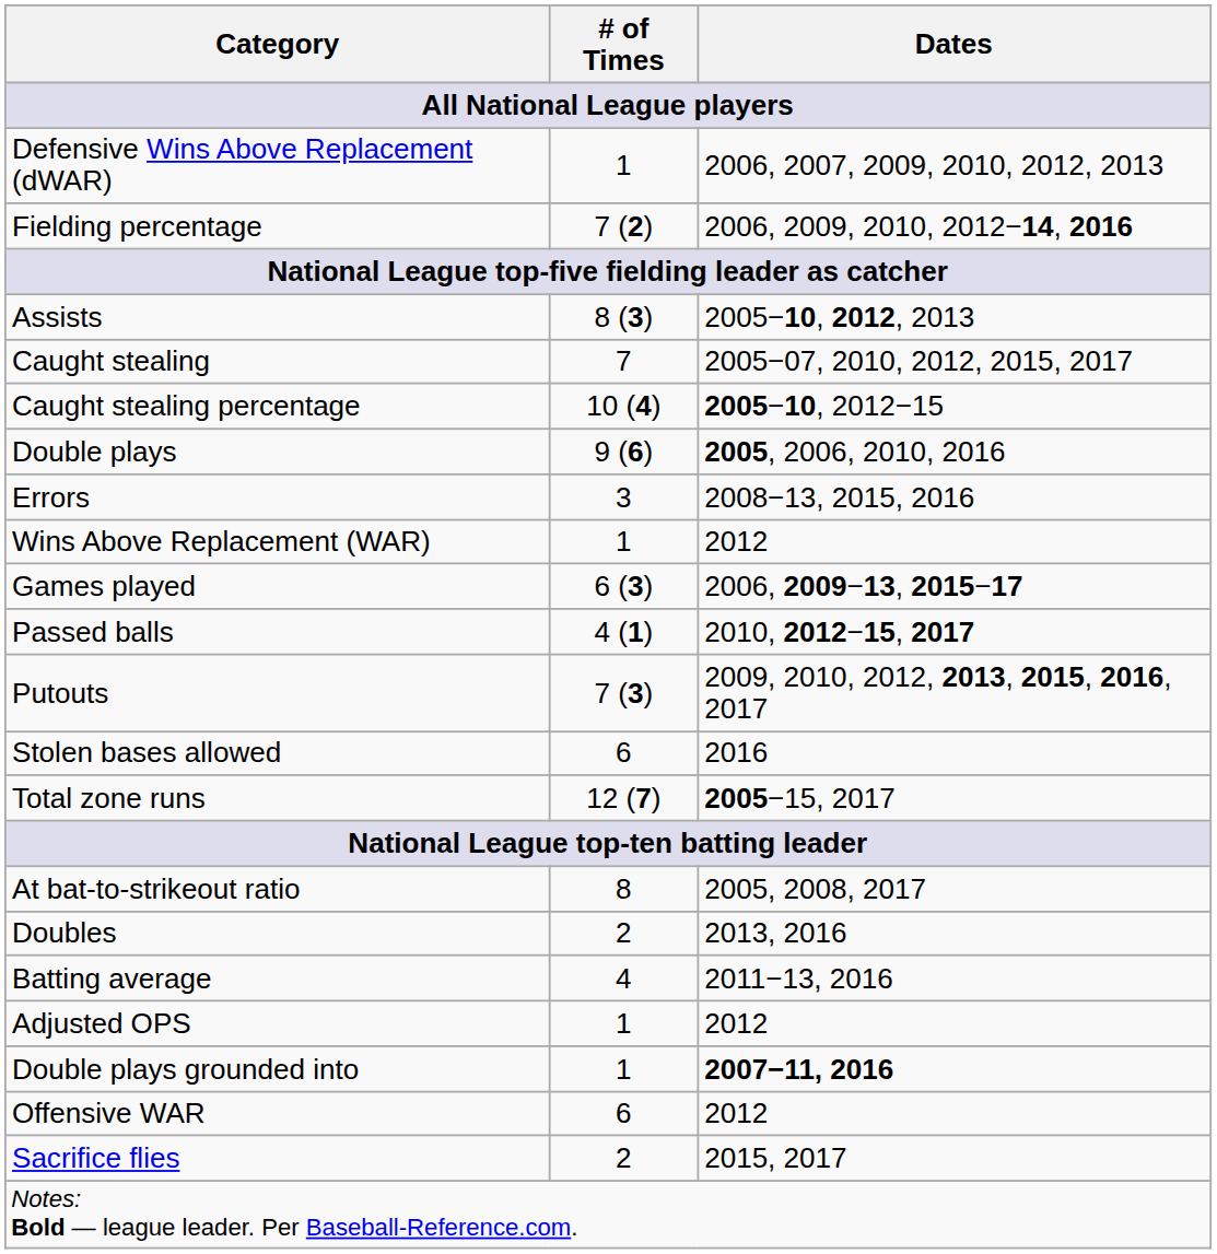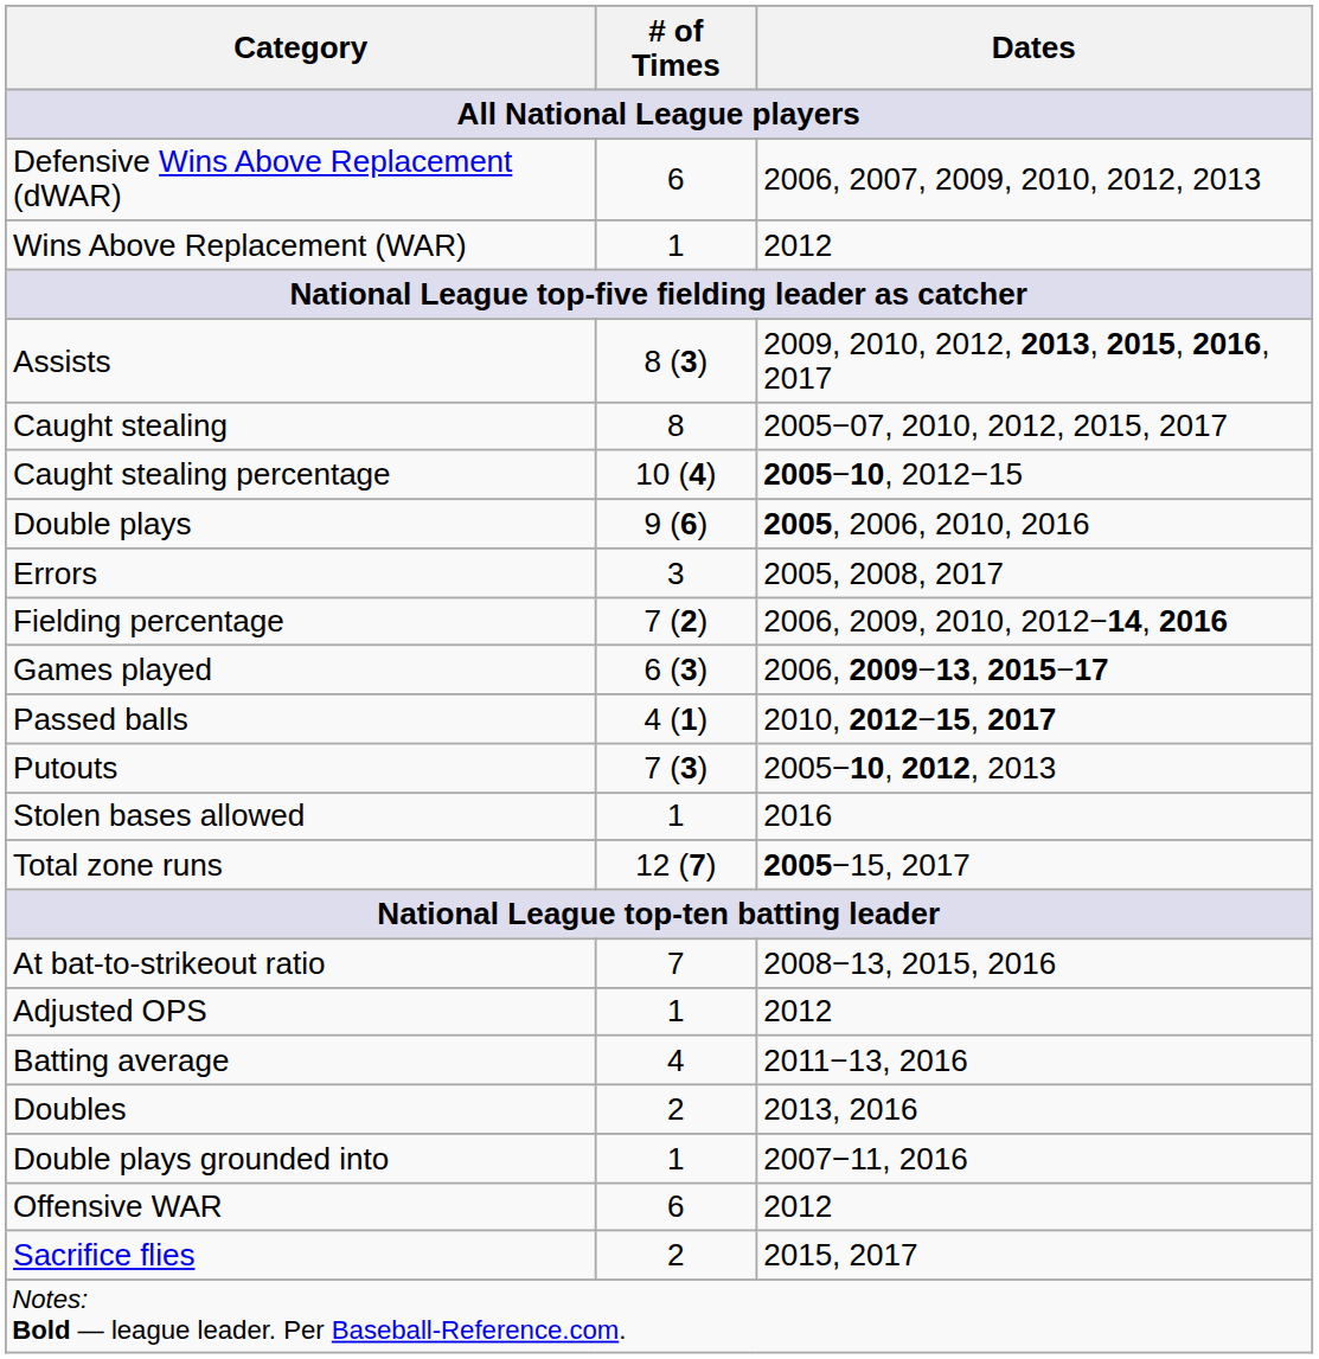Defensive Wins Above Replacement (dWAR) | # of Times: 1 -> 6
rows swapped: Wins Above Replacement (WAR) <-> Fielding percentage
Assists | Dates: 2005−10, 2012, 2013 -> 2009, 2010, 2012, 2013, 2015, 2016, 2017
Caught stealing | # of Times: 7 -> 8
Errors | Dates: 2008−13, 2015, 2016 -> 2005, 2008, 2017
Putouts | Dates: 2009, 2010, 2012, 2013, 2015, 2016, 2017 -> 2005−10, 2012, 2013
Stolen bases allowed | # of Times: 6 -> 1
At bat-to-strikeout ratio | # of Times: 8 -> 7
At bat-to-strikeout ratio | Dates: 2005, 2008, 2017 -> 2008−13, 2015, 2016
rows swapped: Adjusted OPS <-> Doubles
Double plays grounded into | Dates: bold -> normal
